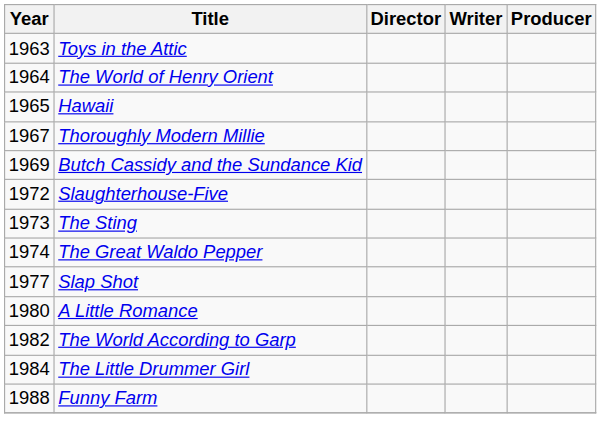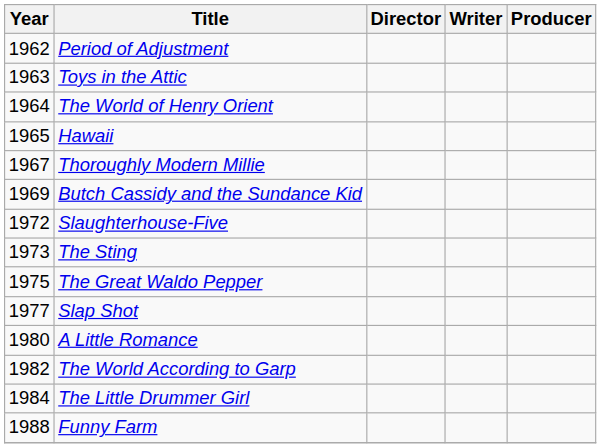+ row: 1962 | Period of Adjustment
The Great Waldo Pepper | Year: 1974 -> 1975
